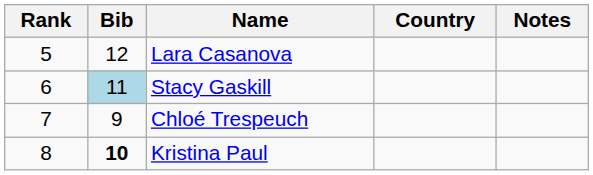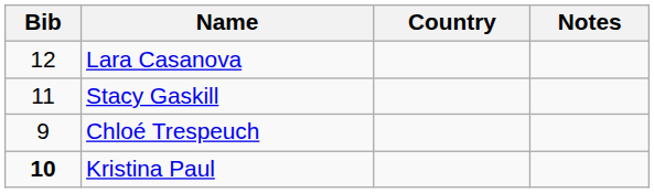- column: Rank | 5 | 6 | 7 | 8
Stacy Gaskill | Bib: lightblue background -> no background
